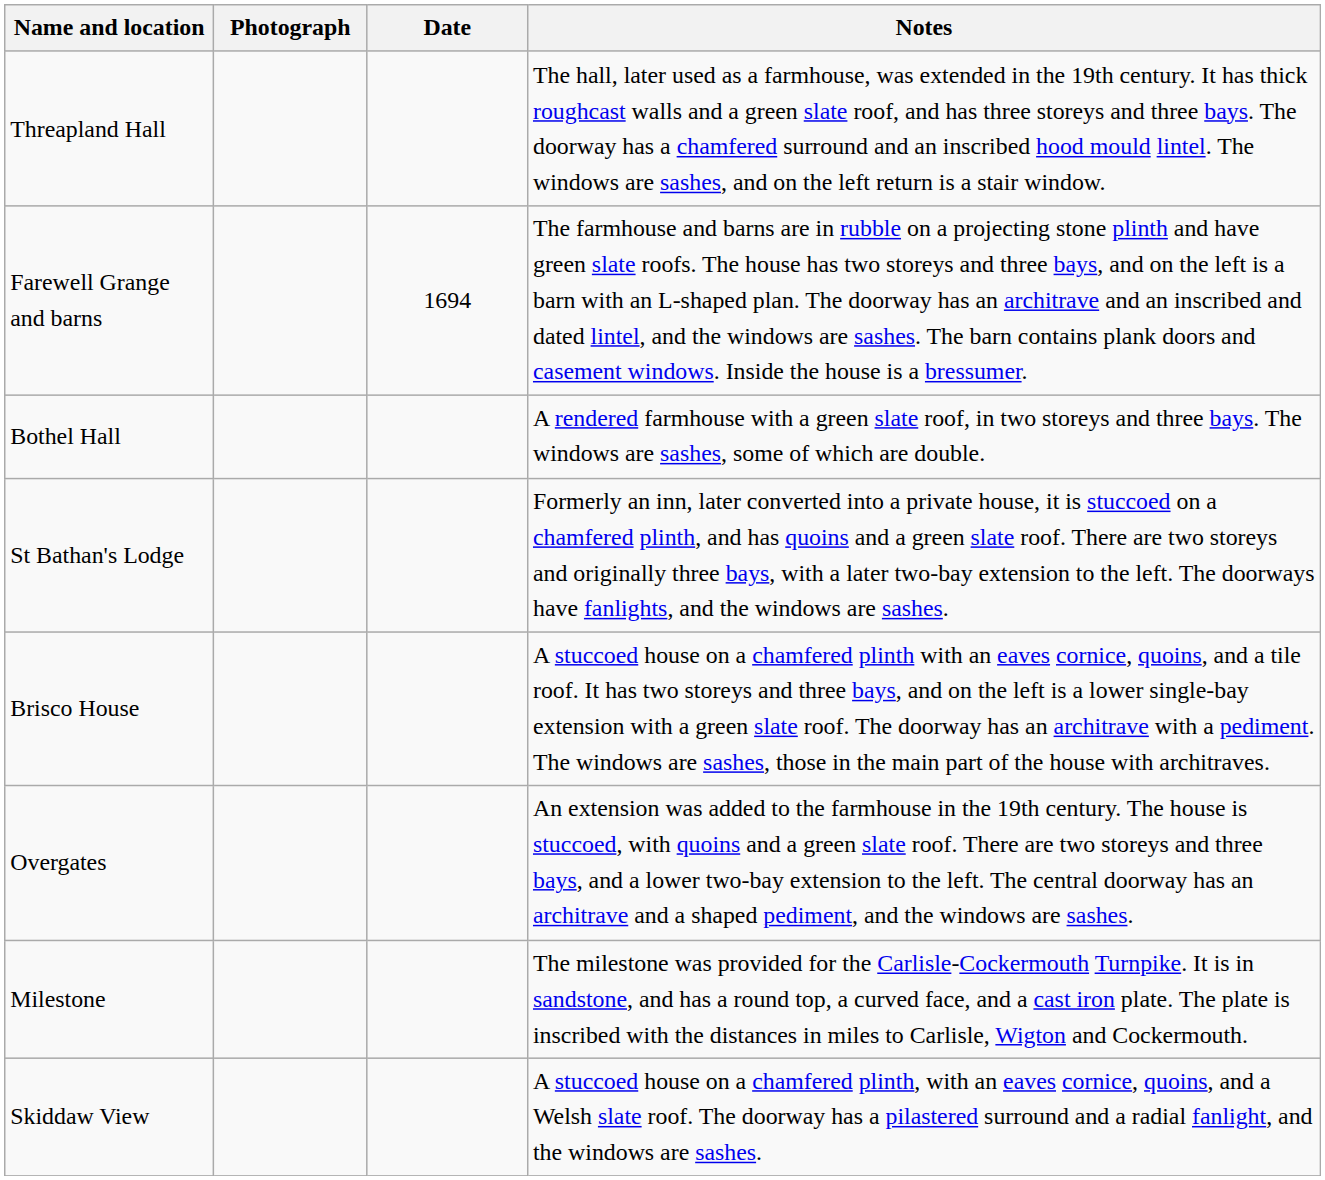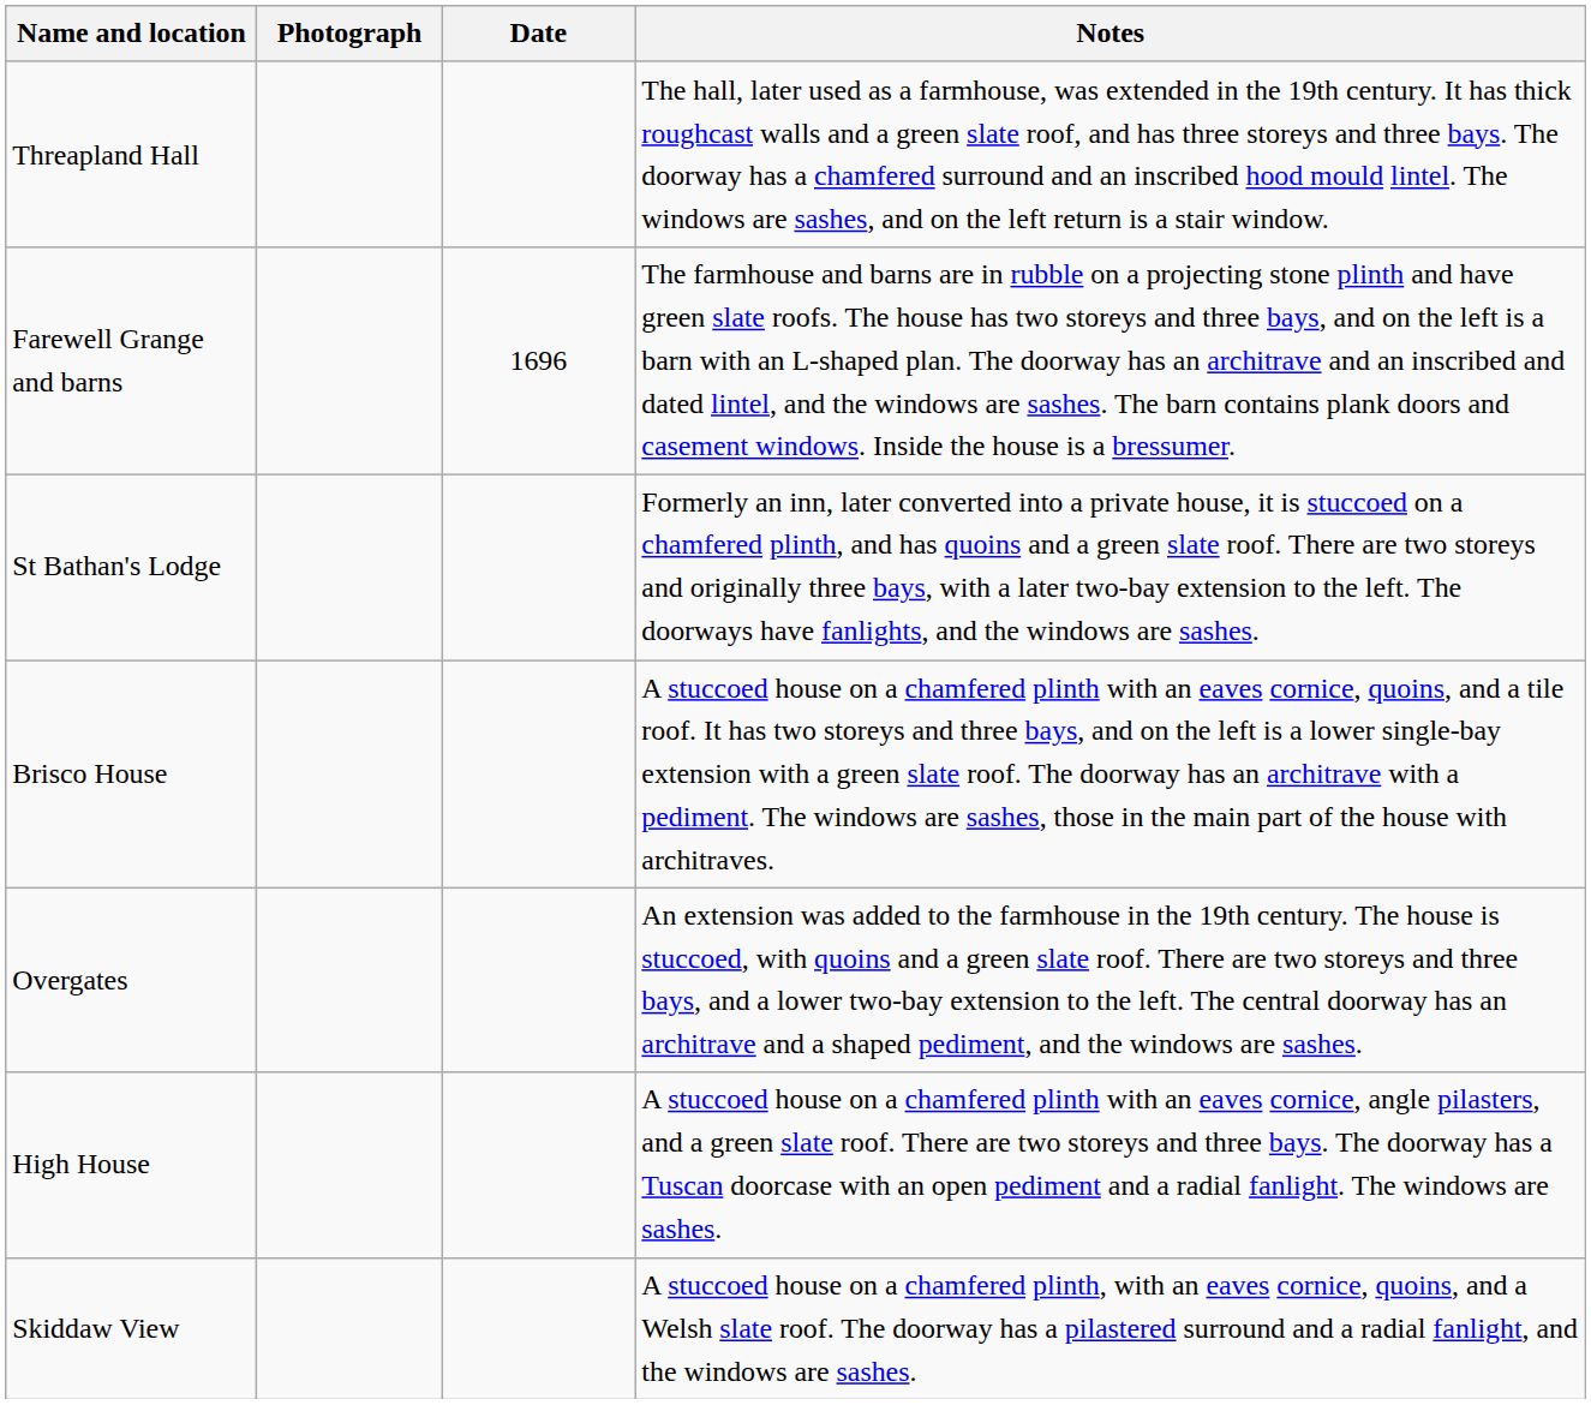Farewell Grange and barns | Date: 1694 -> 1696
- row: Bothel Hall | A rendered farmhouse with a green slate roof, in two storeys and three bays. The windows are sashes, some of which are double.
+ row: High House | A stuccoed house on a chamfered plinth with an eaves cornice, angle pilasters, and a green slate roof. There are two storeys and three bays. The doorway has a Tuscan doorcase with an open pediment and a radial fanlight. The windows are sashes.
- row: Milestone | The milestone was provided for the Carlisle-Cockermouth Turnpike. It is in sandstone, and has a round top, a curved face, and a cast iron plate. The plate is inscribed with the distances in miles to Carlisle, Wigton and Cockermouth.
